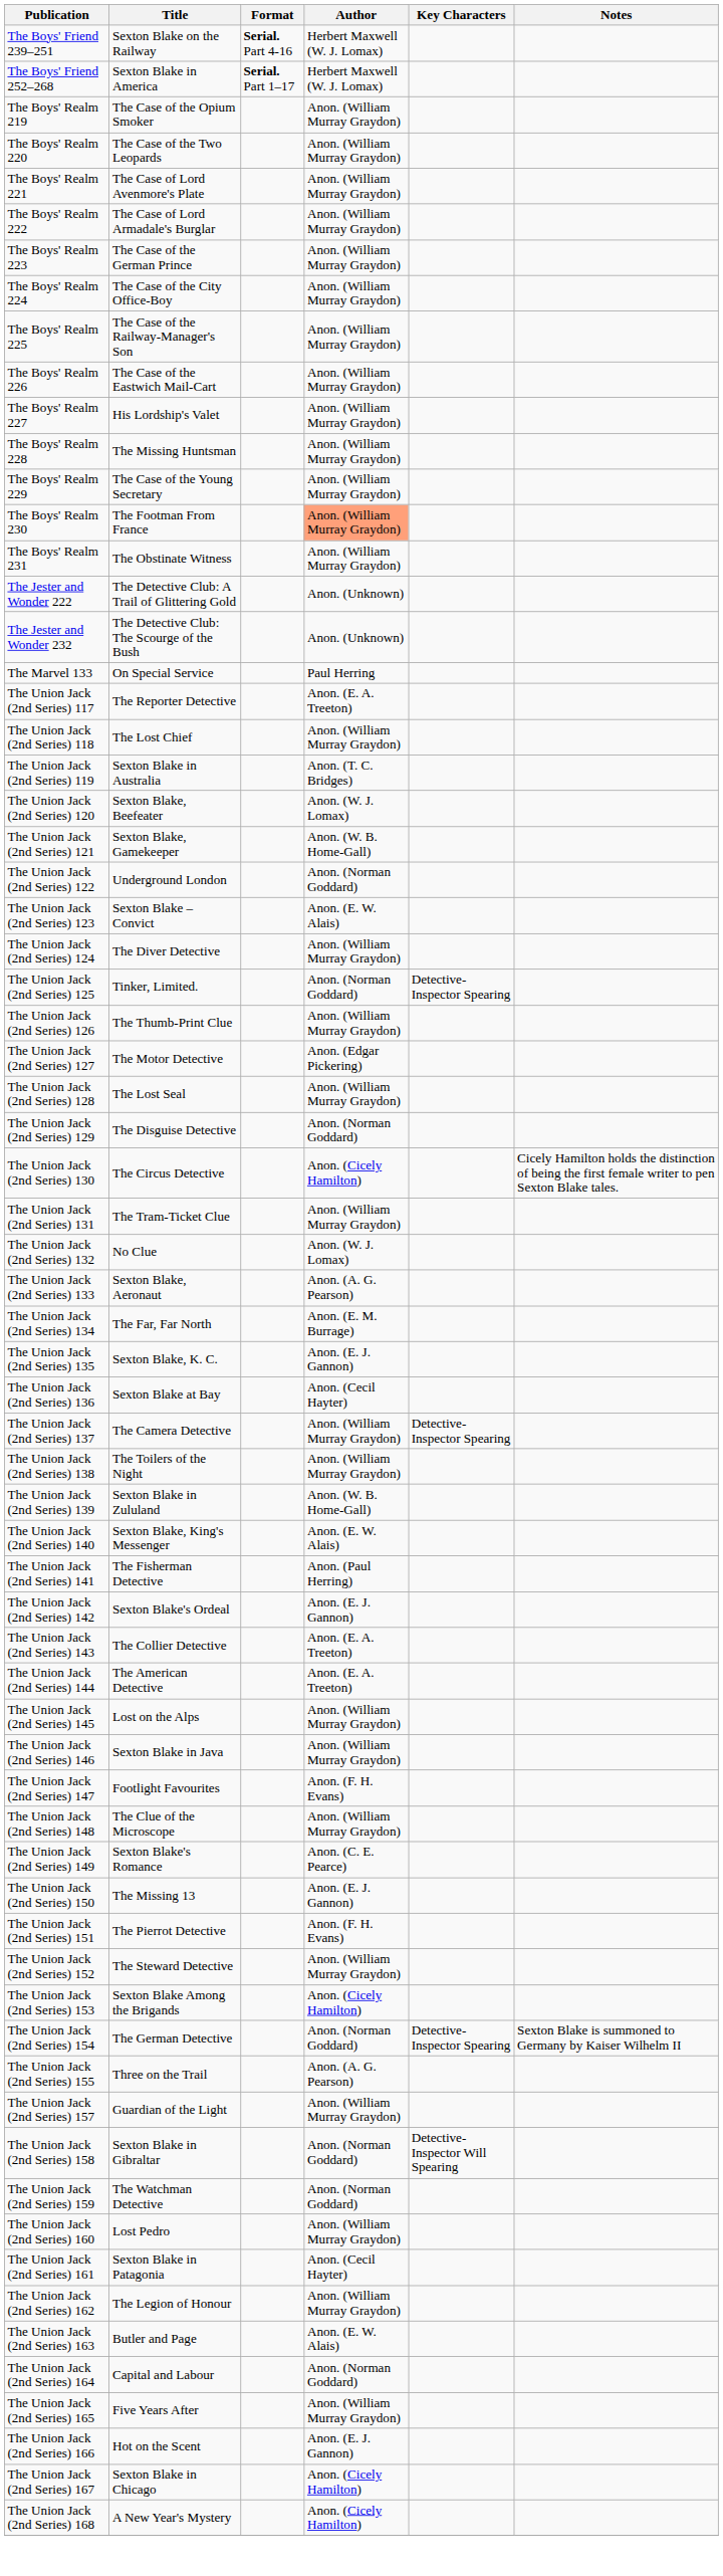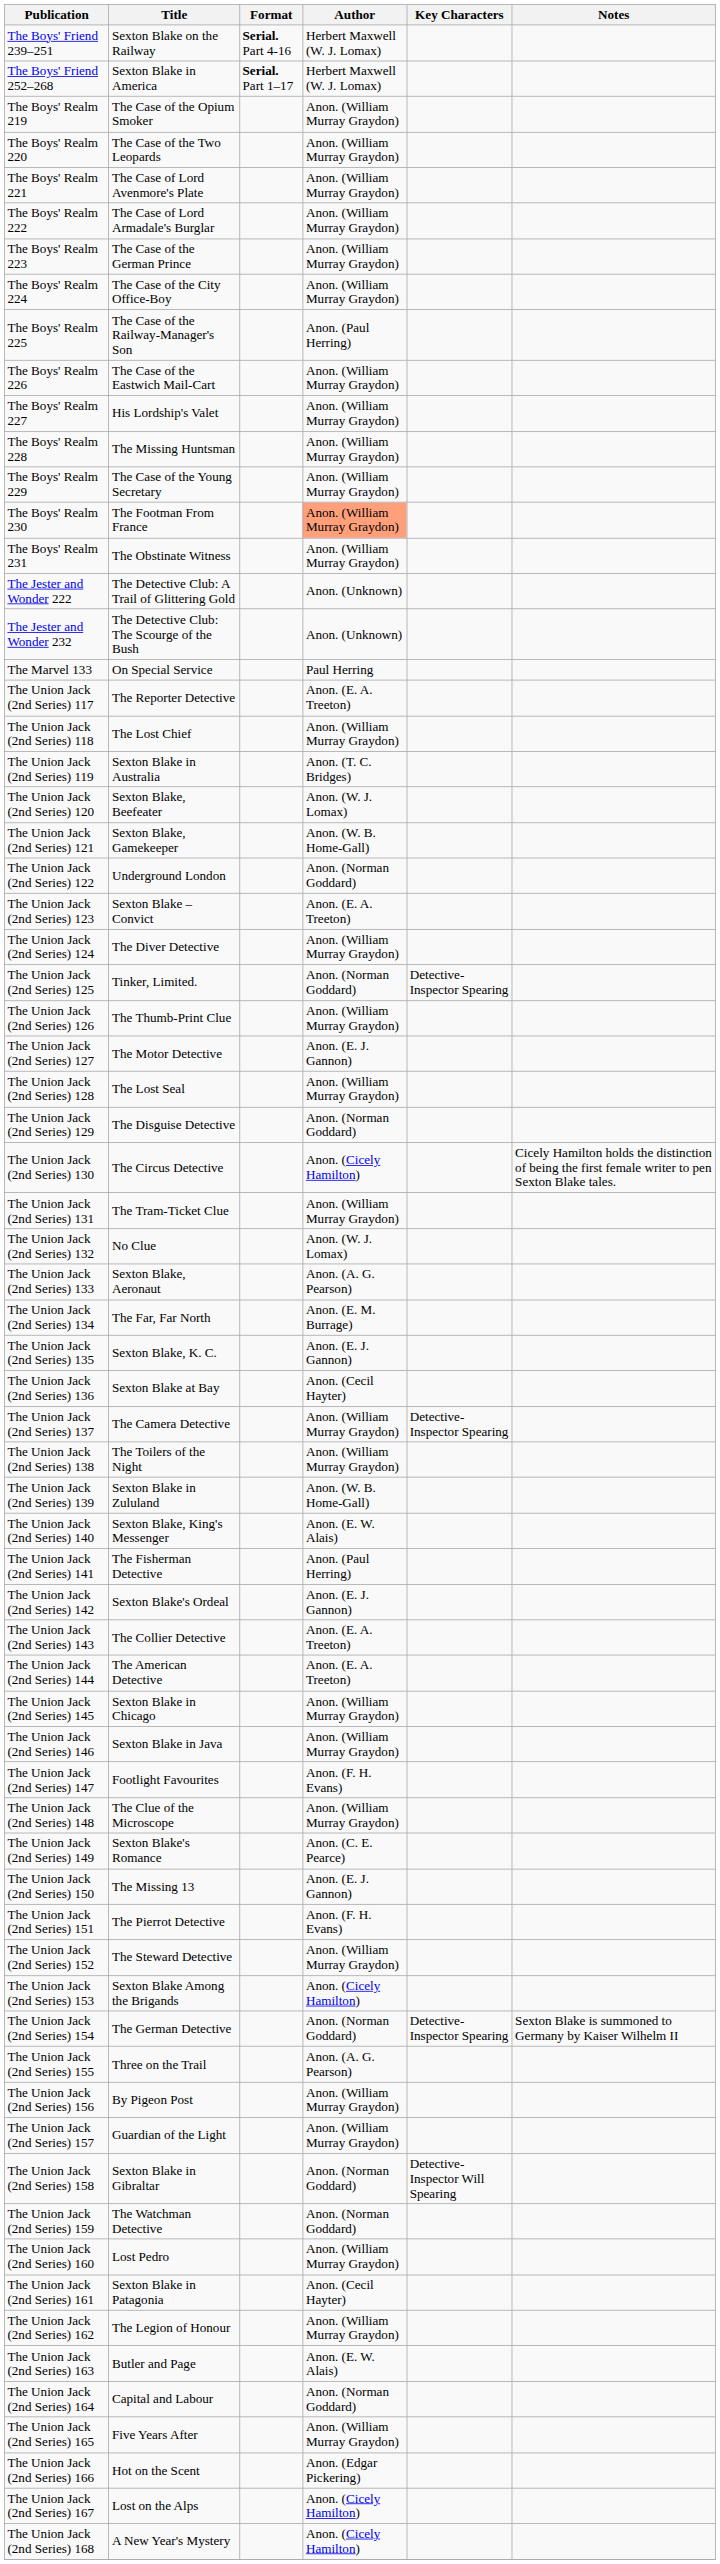The Boys' Realm 225 | Author: Anon. (William Murray Graydon) -> Anon. (Paul Herring)
The Union Jack (2nd Series) 123 | Author: Anon. (E. W. Alais) -> Anon. (E. A. Treeton)
The Union Jack (2nd Series) 127 | Author: Anon. (Edgar Pickering) -> Anon. (E. J. Gannon)
The Union Jack (2nd Series) 145 | Title: Lost on the Alps -> Sexton Blake in Chicago
+ row: The Union Jack (2nd Series) 156 | By Pigeon Post | Anon. (William Murray Graydon)
The Union Jack (2nd Series) 166 | Author: Anon. (E. J. Gannon) -> Anon. (Edgar Pickering)
The Union Jack (2nd Series) 167 | Title: Sexton Blake in Chicago -> Lost on the Alps
